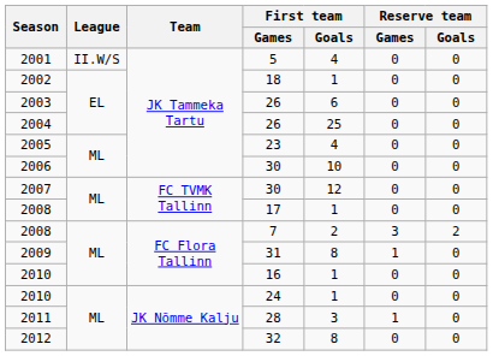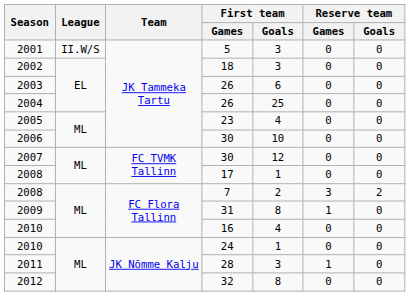2001 | First team / Goals: 4 -> 3
2002 | First team / Goals: 1 -> 3
2010 / 16 | First team / Goals: 1 -> 4
